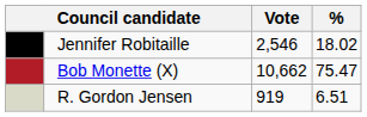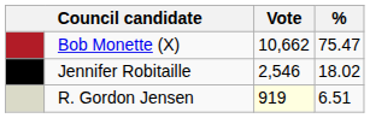rows swapped: Bob Monette (X) <-> Jennifer Robitaille
R. Gordon Jensen | Vote: no background -> lightyellow background
